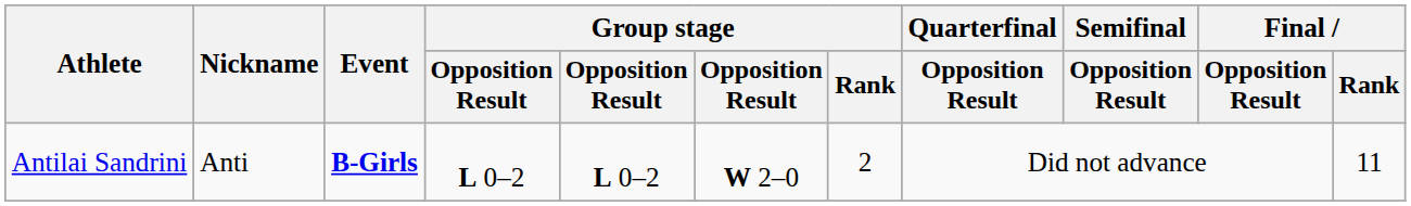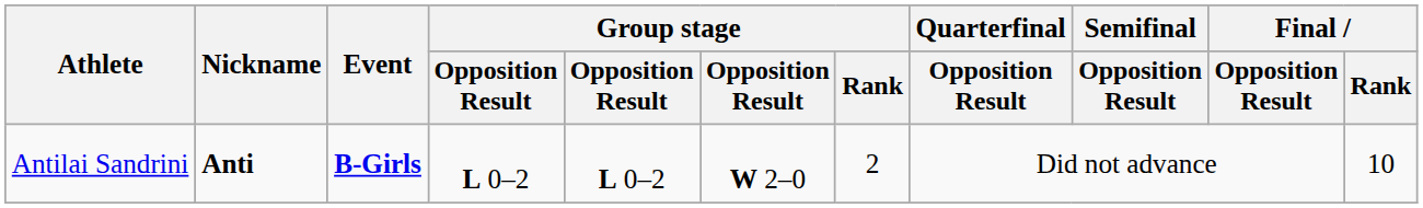Antilai Sandrini | Nickname: normal -> bold
Antilai Sandrini | Final / Rank: 11 -> 10
